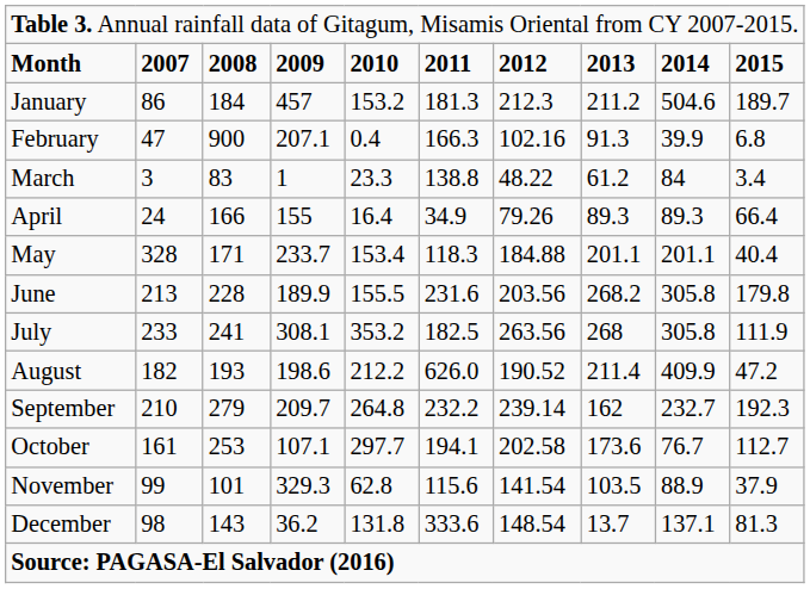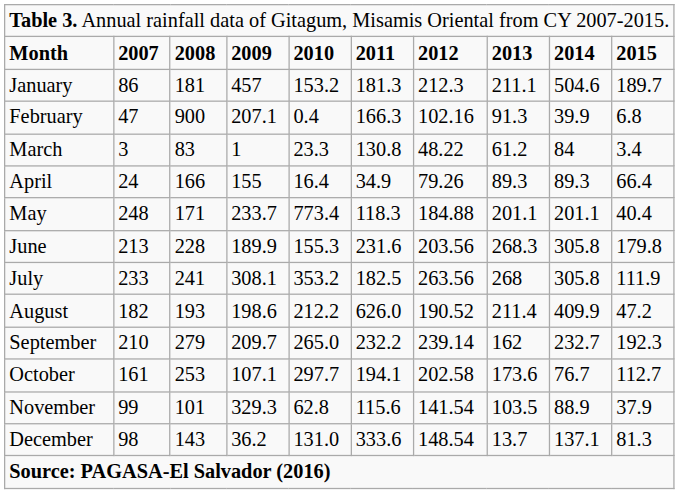January | column 3: 184 -> 181
January | column 8: 211.2 -> 211.1
March | column 6: 138.8 -> 130.8
May | column 2: 328 -> 248
May | column 5: 153.4 -> 773.4
June | column 5: 155.5 -> 155.3
June | column 8: 268.2 -> 268.3
September | column 5: 264.8 -> 265.0
December | column 5: 131.8 -> 131.0
